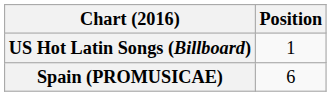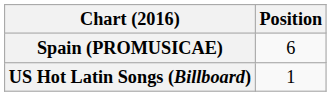rows swapped: Spain (PROMUSICAE) <-> US Hot Latin Songs (Billboard)
